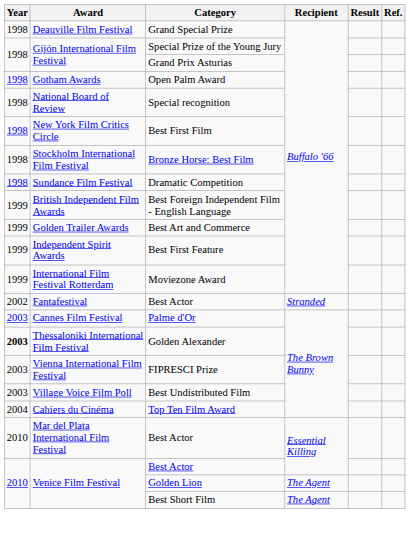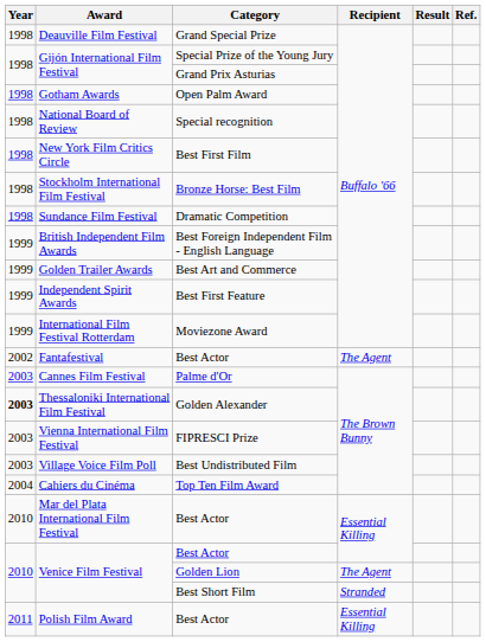Fantafestival | Recipient: Stranded -> The Agent
Venice Film Festival / Best Short Film | Recipient: The Agent -> Stranded
+ row: 2011 | Polish Film Award | Best Actor | Essential Killing
